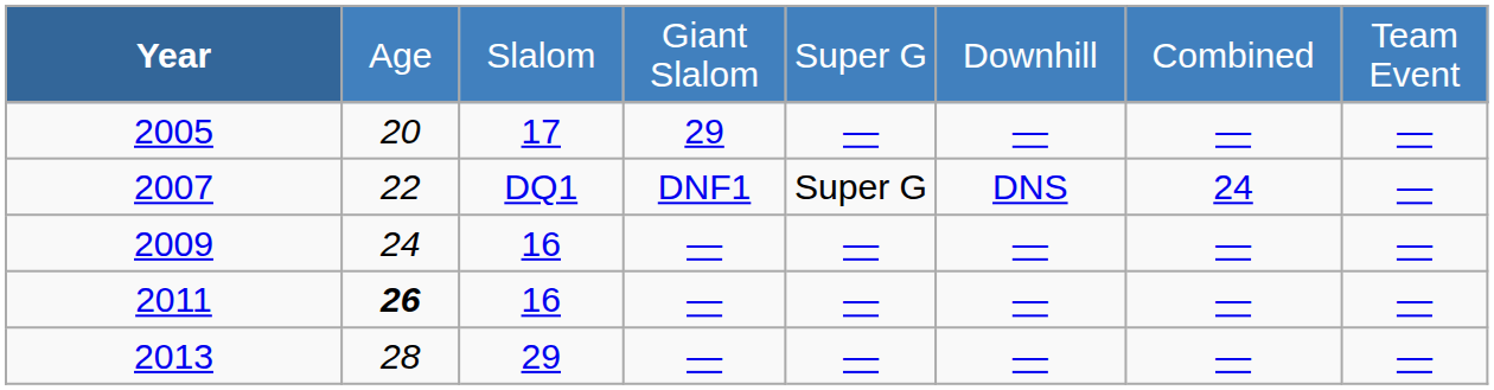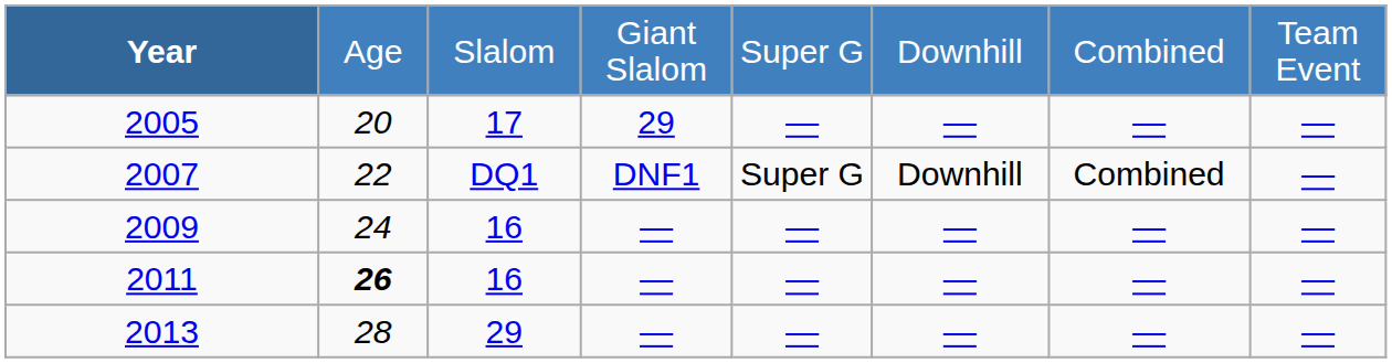2007 | column 6: DNS -> Downhill
2007 | column 7: 24 -> Combined
